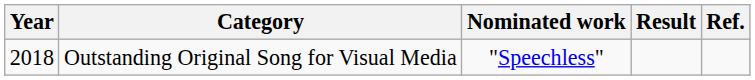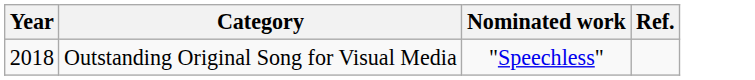- column: Result
